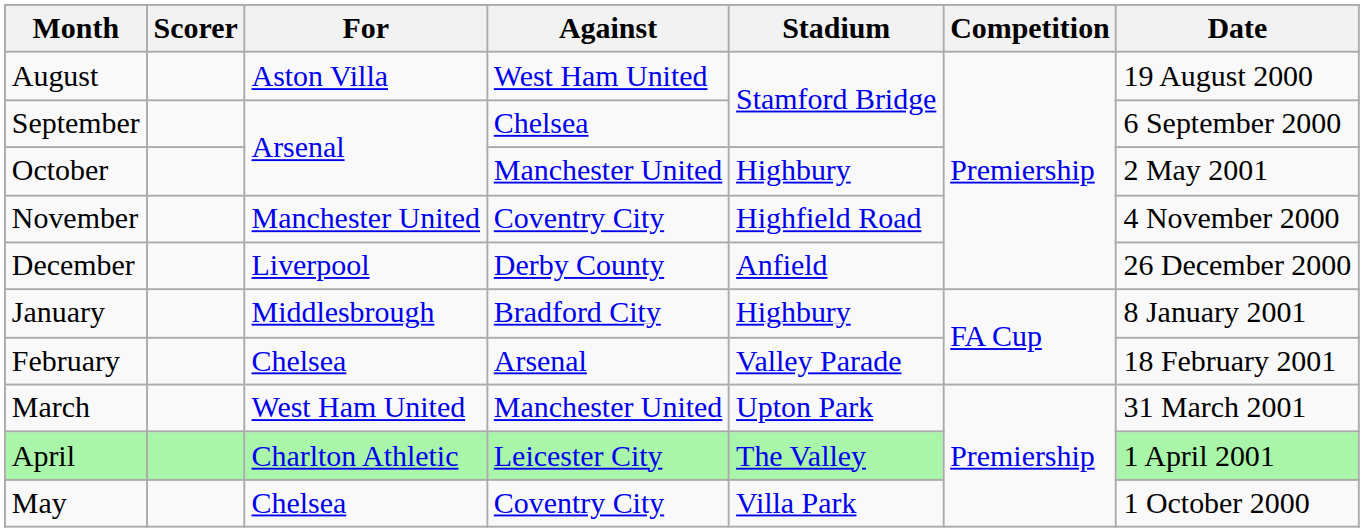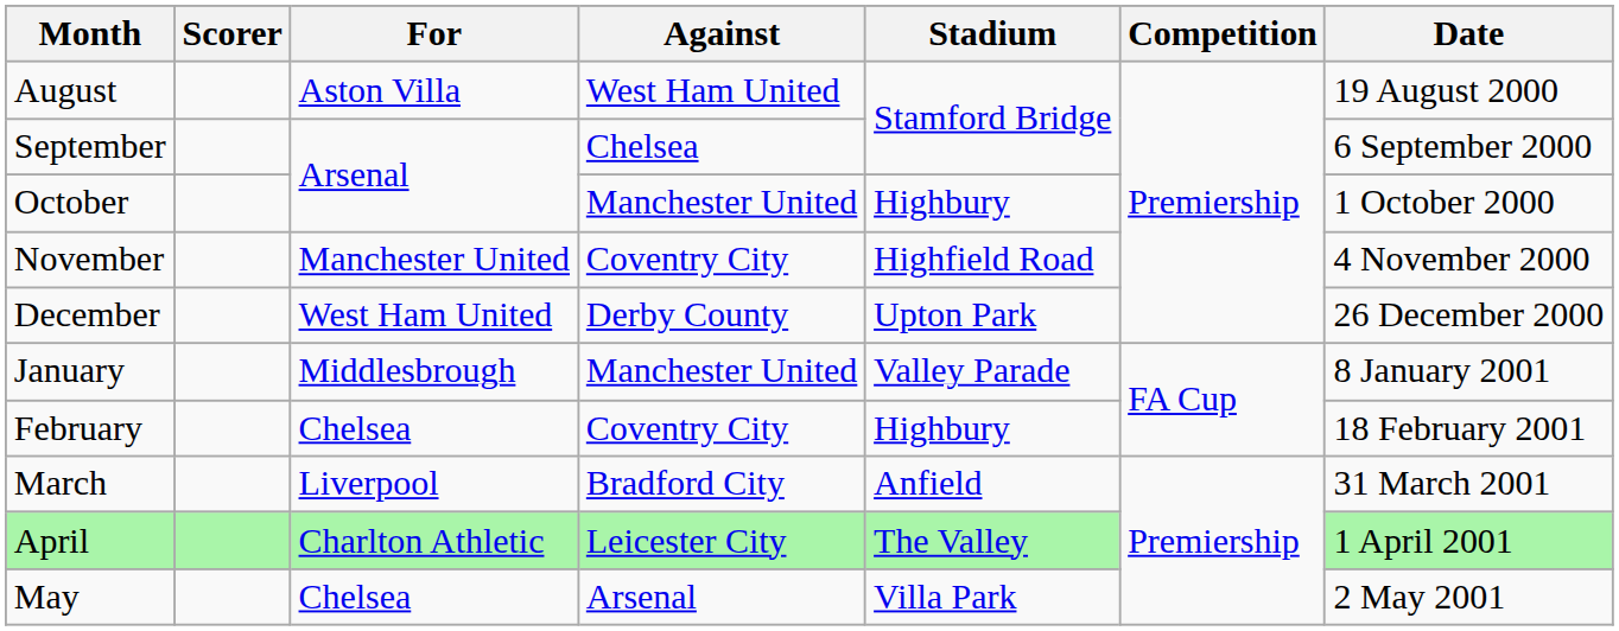October | Date: 2 May 2001 -> 1 October 2000
December | For: Liverpool -> West Ham United
December | Stadium: Anfield -> Upton Park
January | Against: Bradford City -> Manchester United
January | Stadium: Highbury -> Valley Parade
February | Against: Arsenal -> Coventry City
February | Stadium: Valley Parade -> Highbury
March | For: West Ham United -> Liverpool
March | Against: Manchester United -> Bradford City
March | Stadium: Upton Park -> Anfield
May | Against: Coventry City -> Arsenal
May | Date: 1 October 2000 -> 2 May 2001
